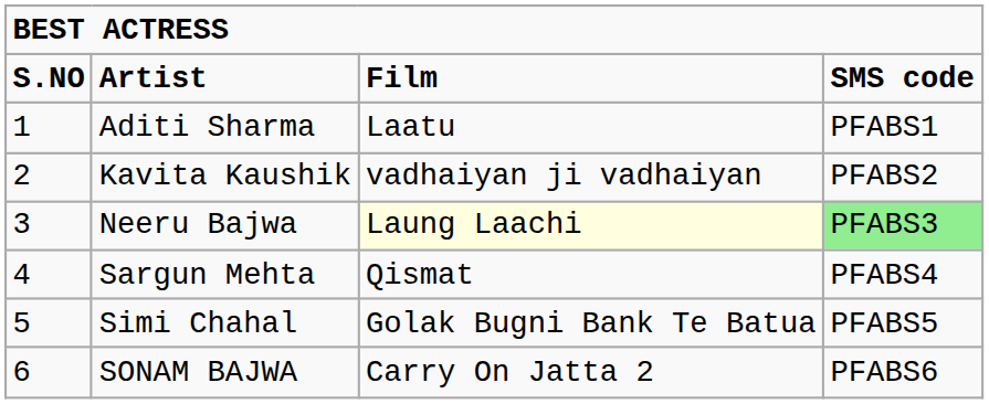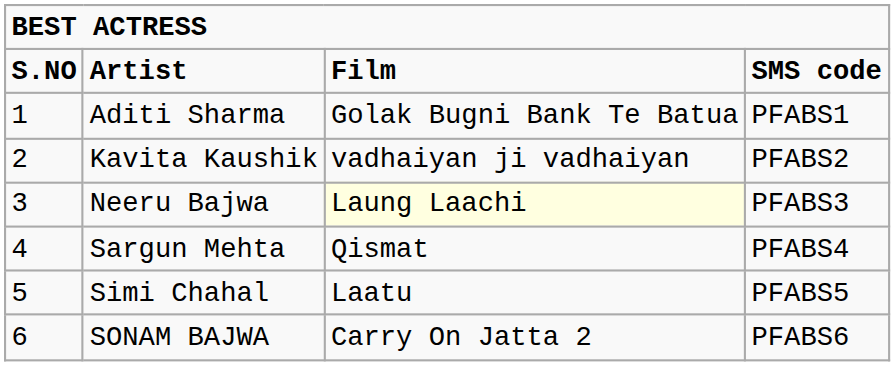Aditi Sharma | column 3: Laatu -> Golak Bugni Bank Te Batua
Neeru Bajwa | column 4: lightgreen background -> no background
Simi Chahal | column 3: Golak Bugni Bank Te Batua -> Laatu
